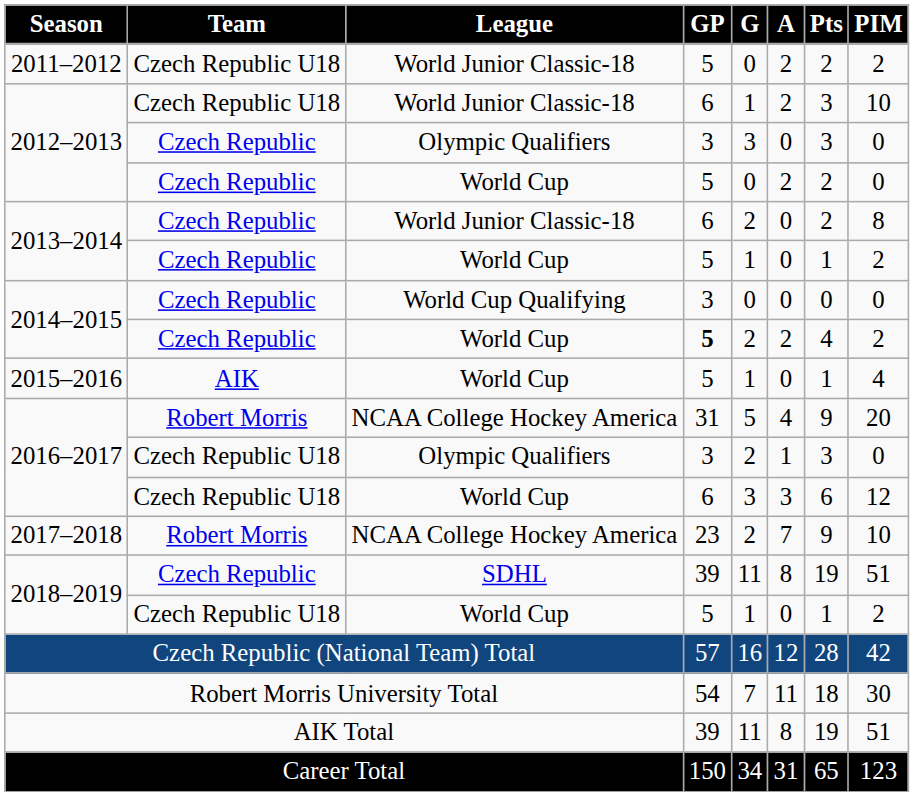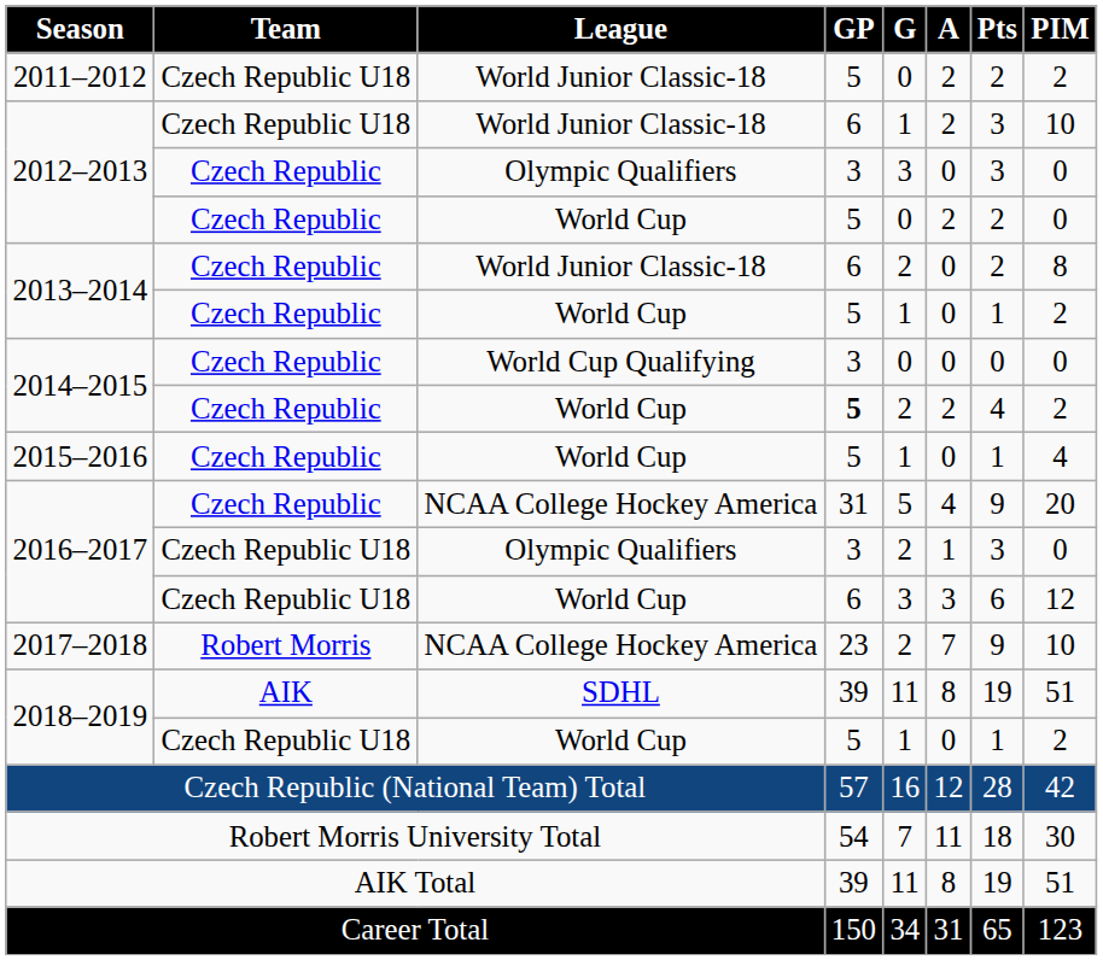2015–2016 | Team: AIK -> Czech Republic
2016–2017 / NCAA College Hockey America | Team: Robert Morris -> Czech Republic
2018–2019 / SDHL | Team: Czech Republic -> AIK
